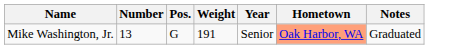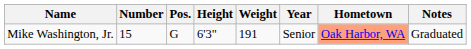+ column: Height | 6'3"
Mike Washington, Jr. | Number: 13 -> 15
